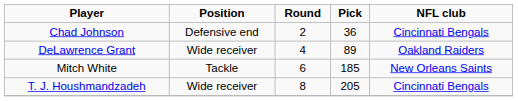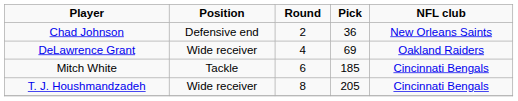Chad Johnson | NFL club: Cincinnati Bengals -> New Orleans Saints
DeLawrence Grant | Pick: 89 -> 69
Mitch White | NFL club: New Orleans Saints -> Cincinnati Bengals
